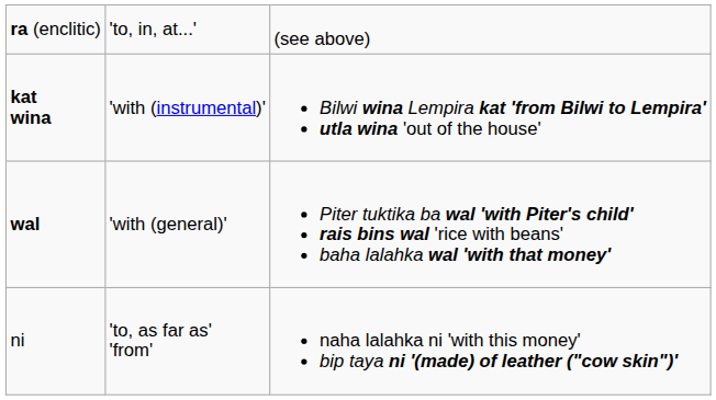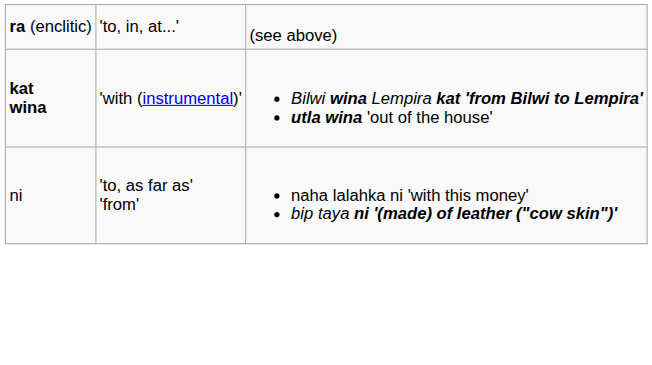- row: wal | 'with (general)' | Piter tuktika ba wal 'with Piter's child' rais bins wal 'rice with beans' baha lalahka wal 'with that money'
